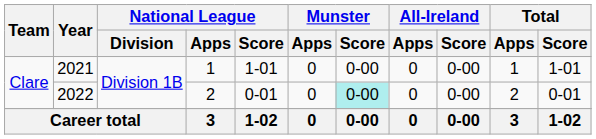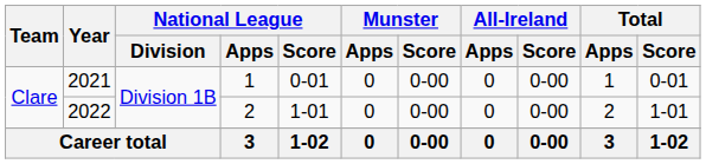2021 | National League / Score: 1-01 -> 0-01
2021 | Total / Score: 1-01 -> 0-01
2022 | National League / Score: 0-01 -> 1-01
2022 | Munster / Score: paleturquoise background -> no background
2022 | Total / Score: 0-01 -> 1-01
